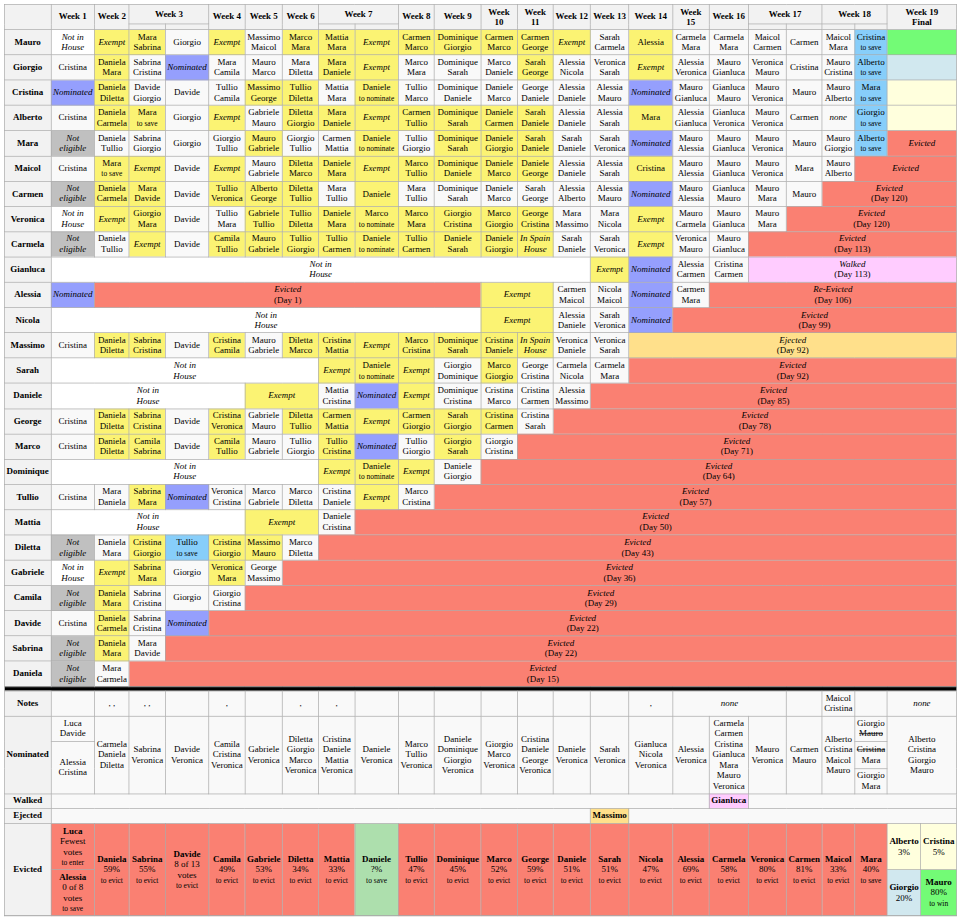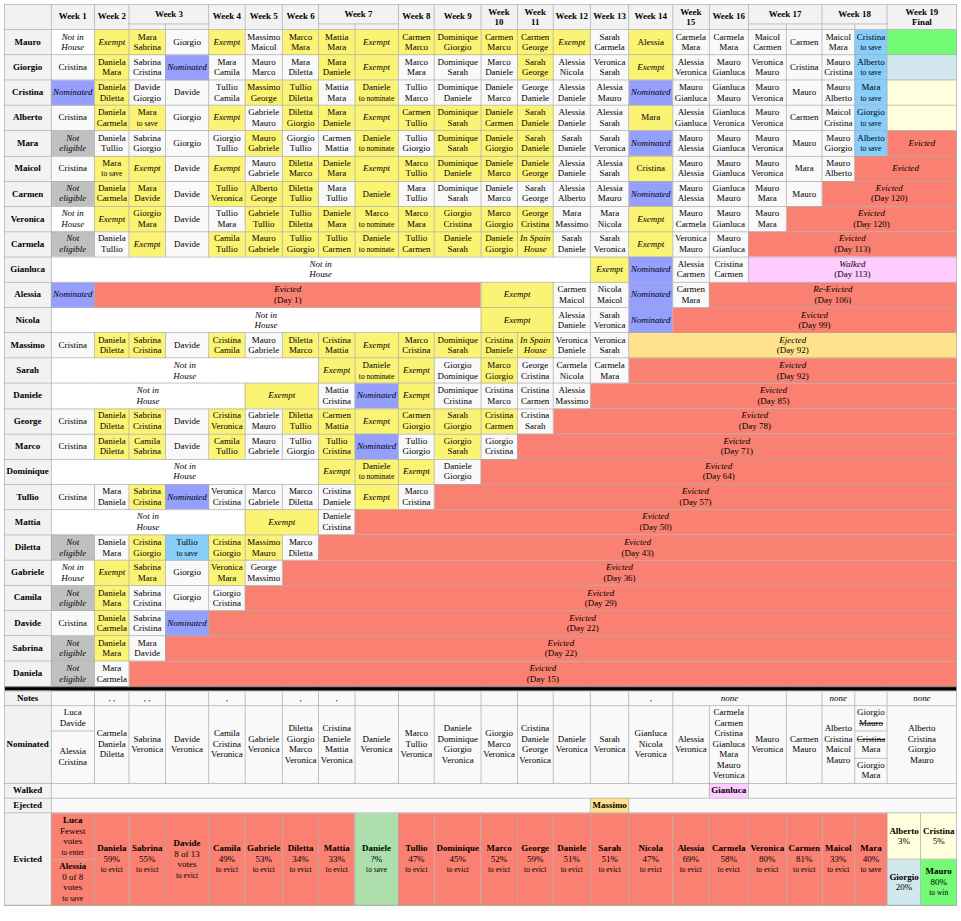Alberto | column 22: none -> Maicol Cristina
Tullio | column 4: Sabrina Mara -> Sabrina Cristina
Notes | column 22: Maicol Cristina -> none
